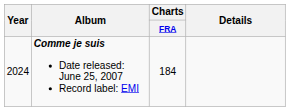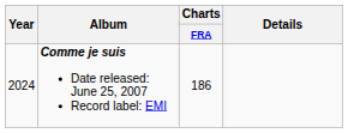Comme je suis Date released: June 25, 2007 Record label: EMI | Charts / FRA: 184 -> 186
